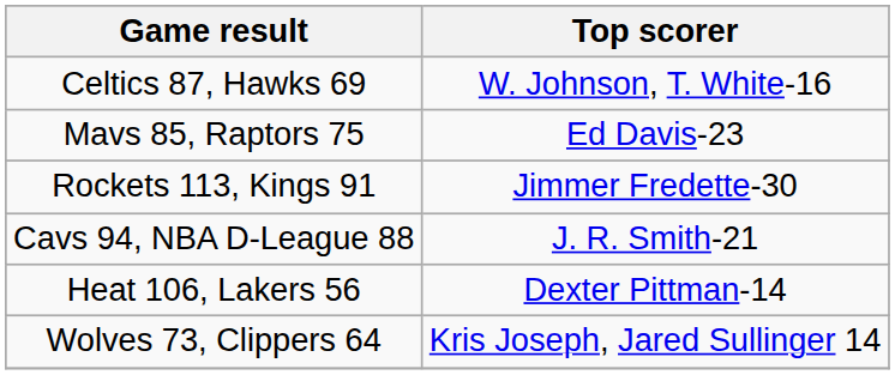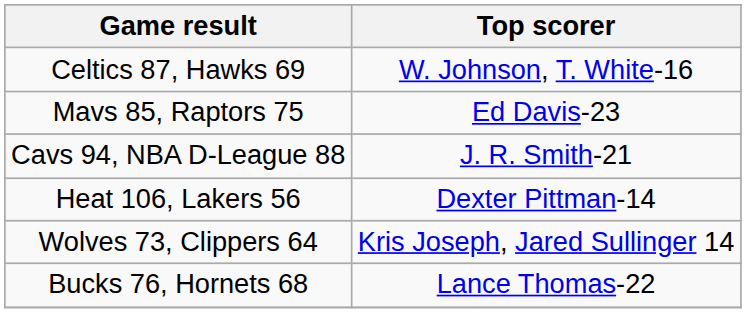- row: Rockets 113, Kings 91 | Jimmer Fredette-30
+ row: Bucks 76, Hornets 68 | Lance Thomas-22
